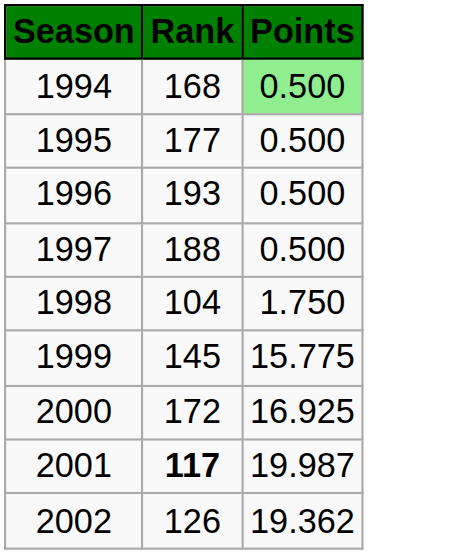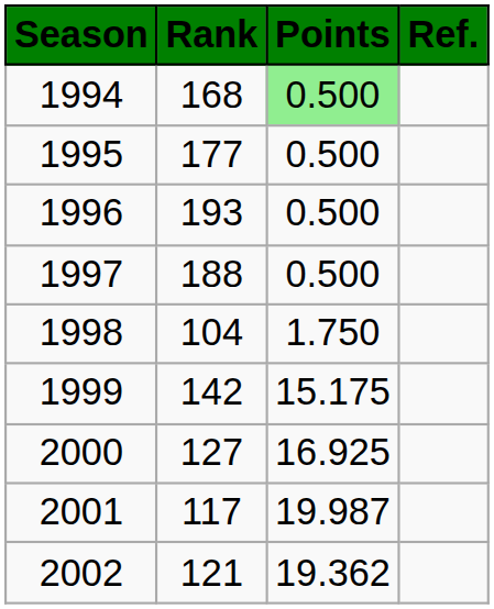+ column: Ref.
1999 | Rank: 145 -> 142
1999 | Points: 15.775 -> 15.175
2000 | Rank: 172 -> 127
2001 | Rank: bold -> normal
2002 | Rank: 126 -> 121
